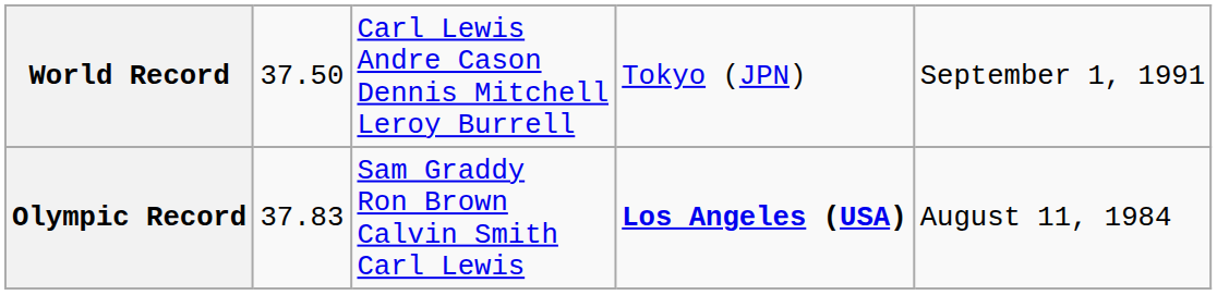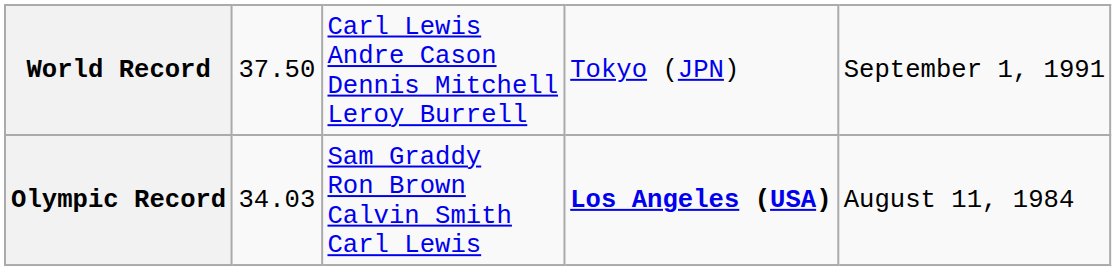Olympic Record | column 2: 37.83 -> 34.03
